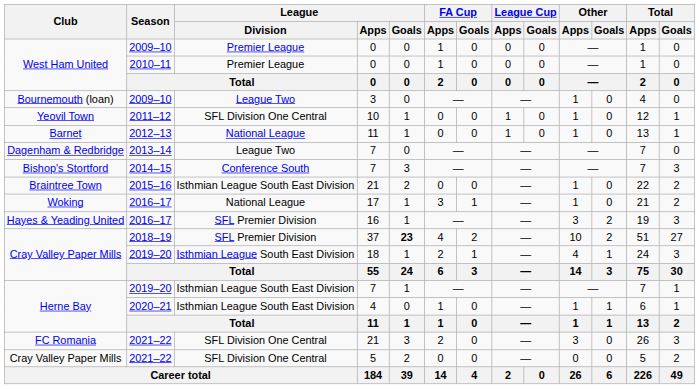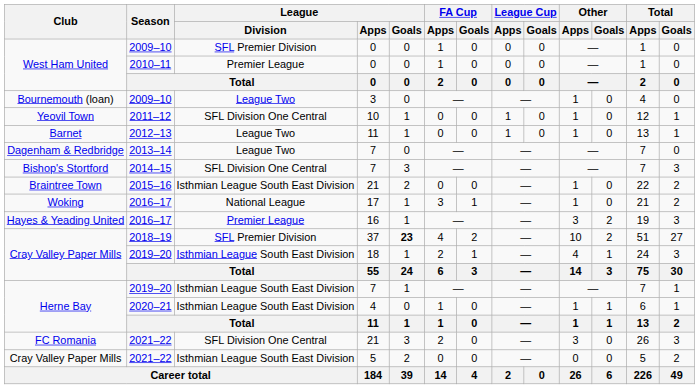West Ham United / 2009–10 | League / Division: Premier League -> SFL Premier Division
Barnet | League / Division: National League -> League Two
Bishop's Stortford | League / Division: Conference South -> SFL Division One Central
Hayes & Yeading United | League / Division: SFL Premier Division -> Premier League
Cray Valley Paper Mills / 2021–22 | League / Division: SFL Division One Central -> Isthmian League South East Division
